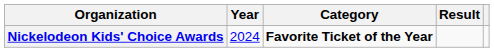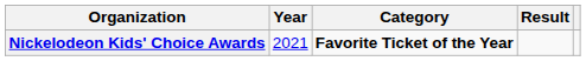Nickelodeon Kids' Choice Awards | Year: 2024 -> 2021
